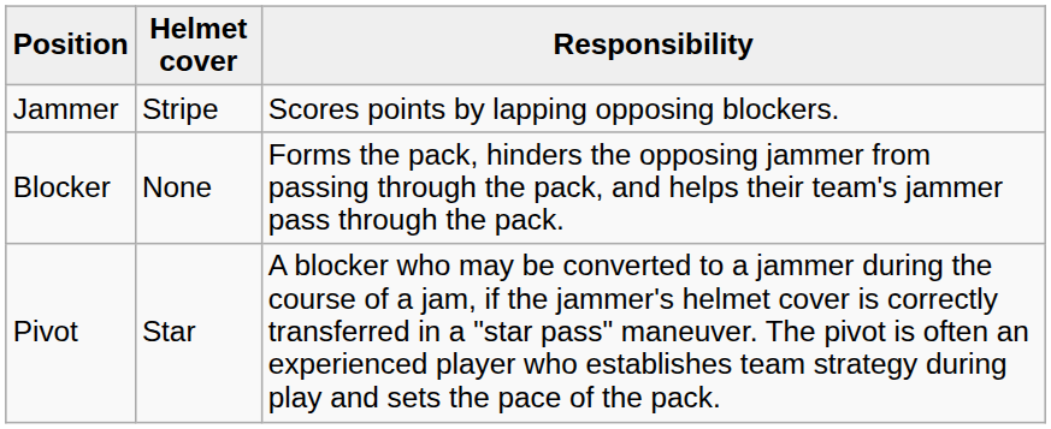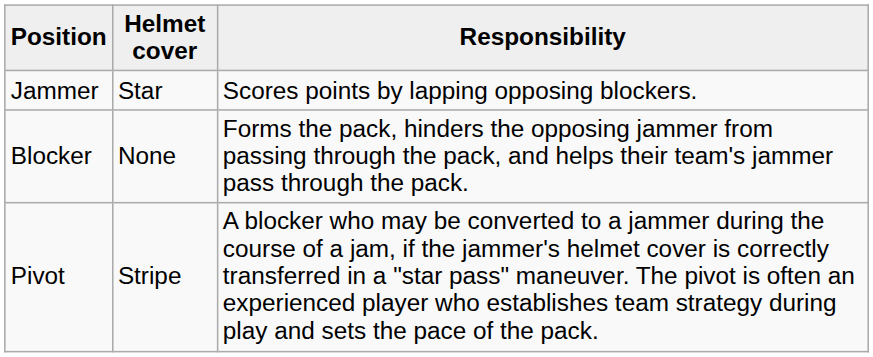Jammer | Helmet cover: Stripe -> Star
Pivot | Helmet cover: Star -> Stripe
